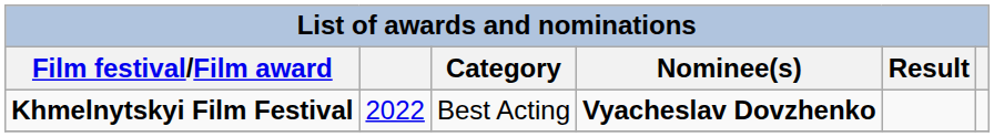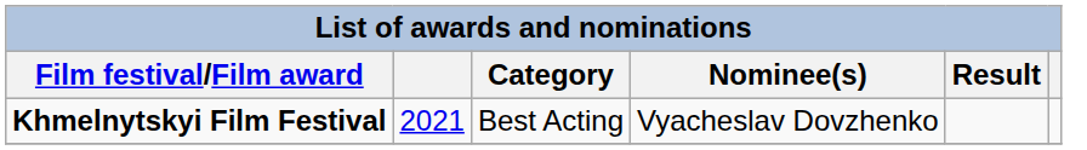Khmelnytskyi Film Festival | column 2: 2022 -> 2021
Khmelnytskyi Film Festival | Nominee(s): bold -> normal
